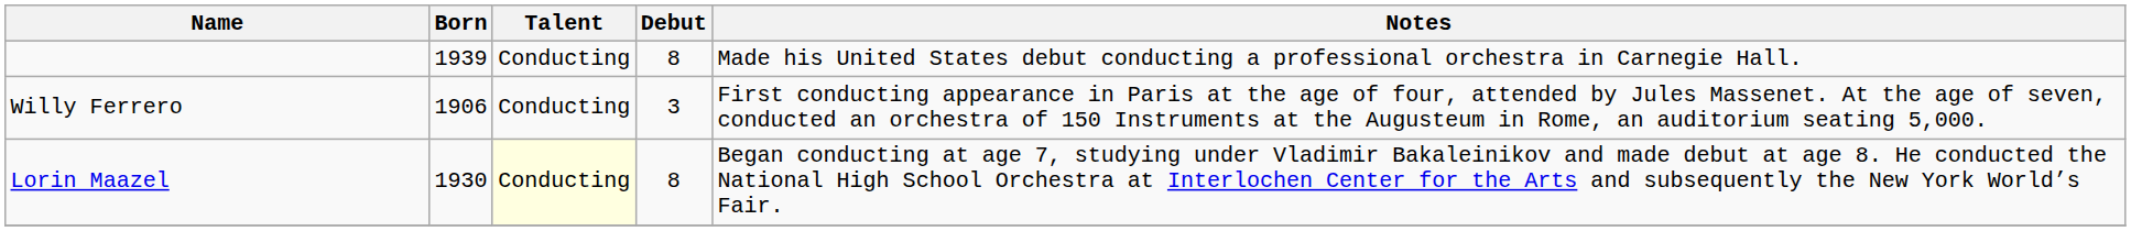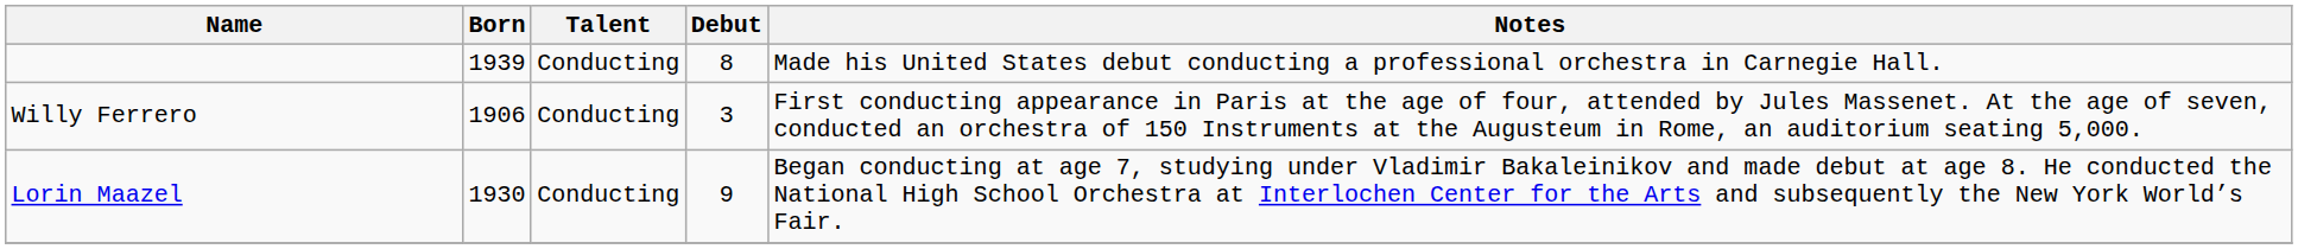Lorin Maazel | Talent: lightyellow background -> no background
Lorin Maazel | Debut: 8 -> 9
